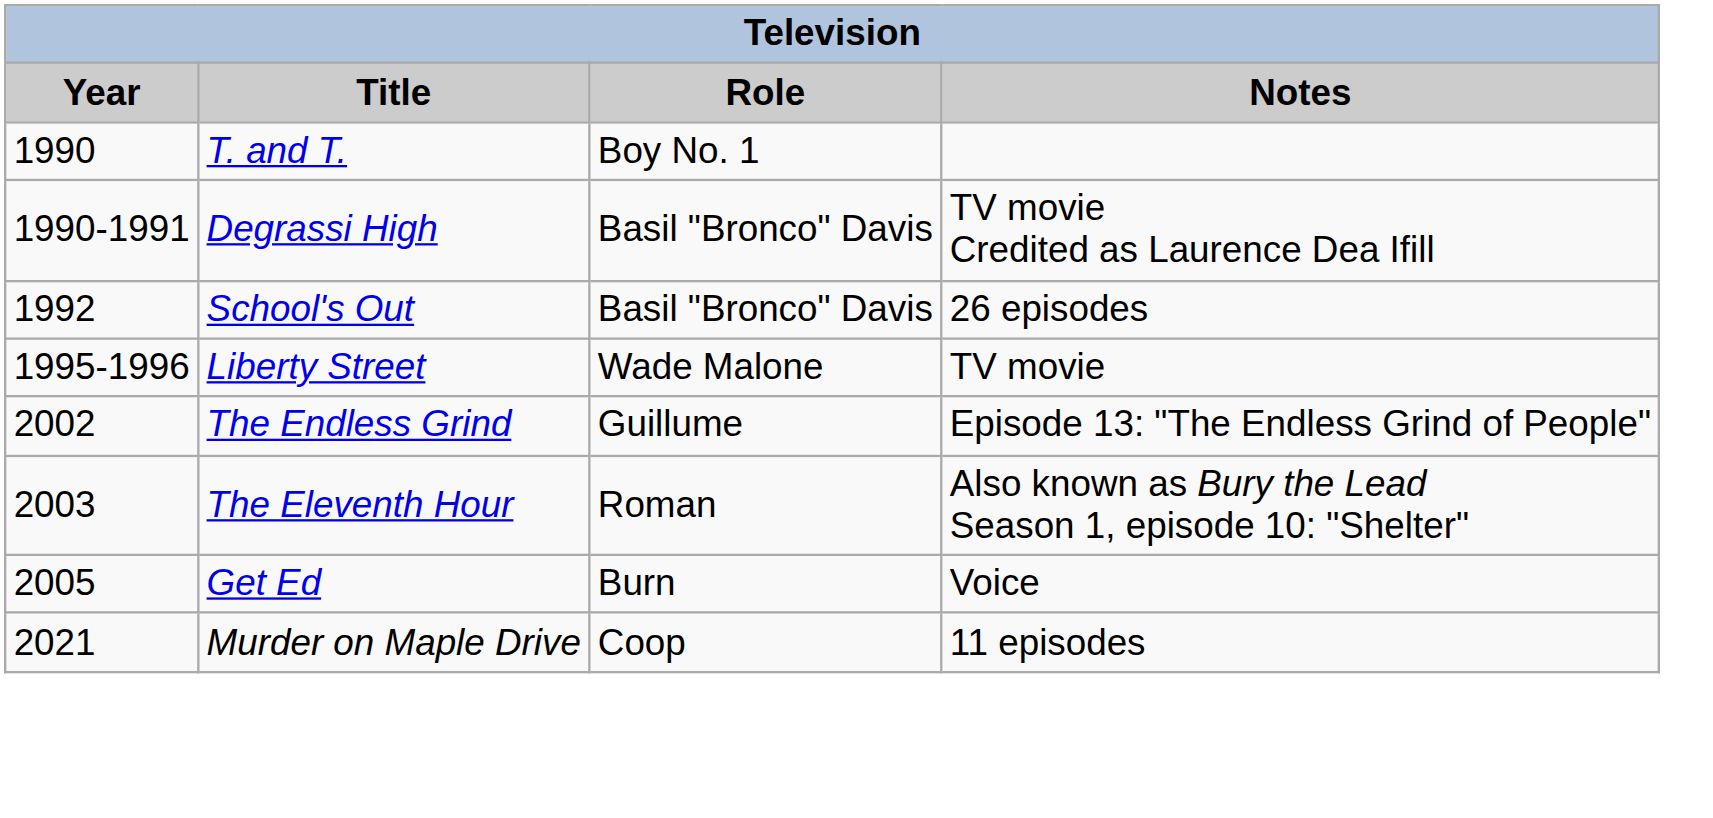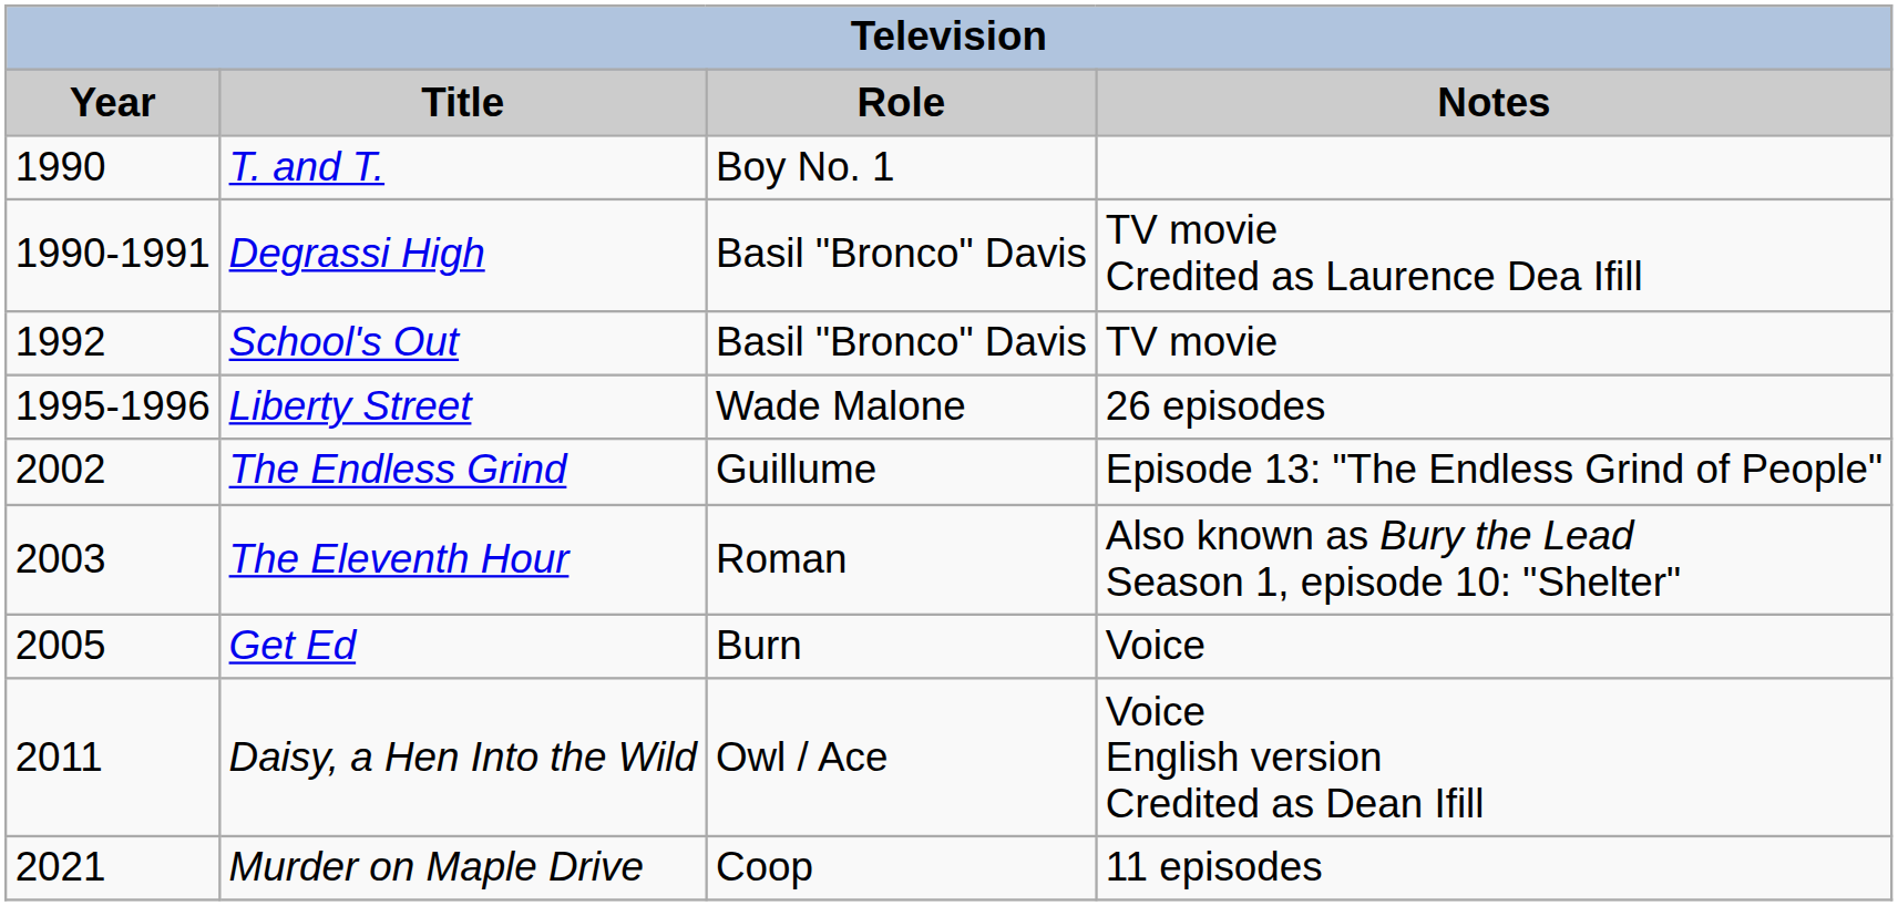School's Out | Notes: 26 episodes -> TV movie
Liberty Street | Notes: TV movie -> 26 episodes
+ row: 2011 | Daisy, a Hen Into the Wild | Owl / Ace | Voice English version Credited as Dean Ifill
